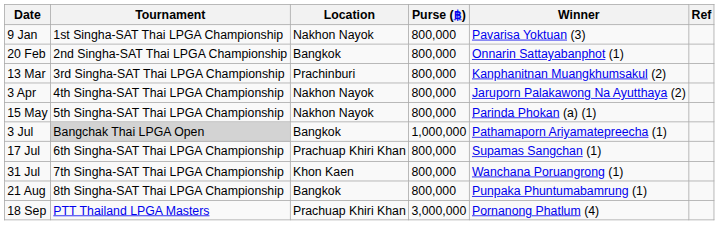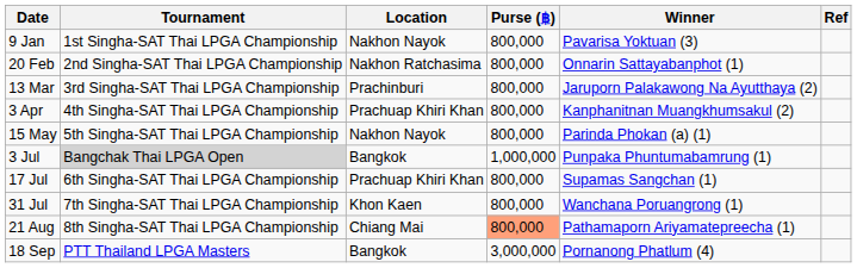20 Feb | Location: Bangkok -> Nakhon Ratchasima
13 Mar | Winner: Kanphanitnan Muangkhumsakul (2) -> Jaruporn Palakawong Na Ayutthaya (2)
3 Apr | Location: Nakhon Nayok -> Prachuap Khiri Khan
3 Apr | Winner: Jaruporn Palakawong Na Ayutthaya (2) -> Kanphanitnan Muangkhumsakul (2)
3 Jul | Winner: Pathamaporn Ariyamatepreecha (1) -> Punpaka Phuntumabamrung (1)
21 Aug | Location: Bangkok -> Chiang Mai
21 Aug | Purse (฿): no background -> lightsalmon background
21 Aug | Winner: Punpaka Phuntumabamrung (1) -> Pathamaporn Ariyamatepreecha (1)
18 Sep | Location: Prachuap Khiri Khan -> Bangkok
